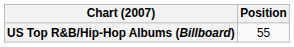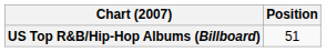US Top R&B/Hip-Hop Albums (Billboard) | Position: 55 -> 51
